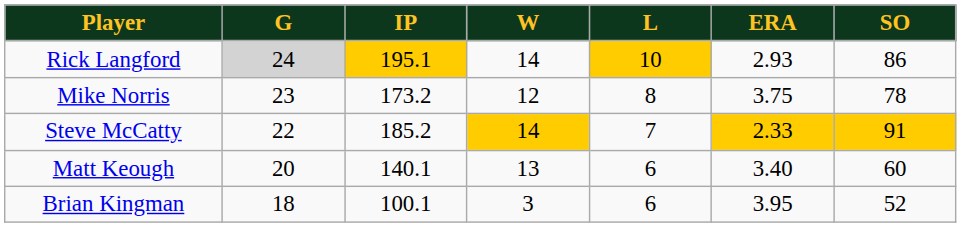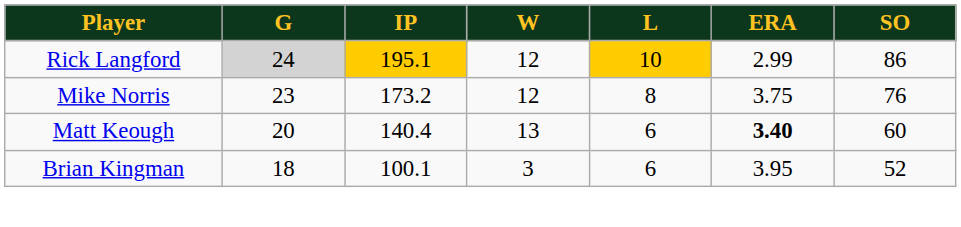Rick Langford | W: 14 -> 12
Rick Langford | ERA: 2.93 -> 2.99
Mike Norris | SO: 78 -> 76
- row: Steve McCatty | 22 | 185.2 | 14 | 7 | 2.33 | 91
Matt Keough | IP: 140.1 -> 140.4
Matt Keough | ERA: normal -> bold
